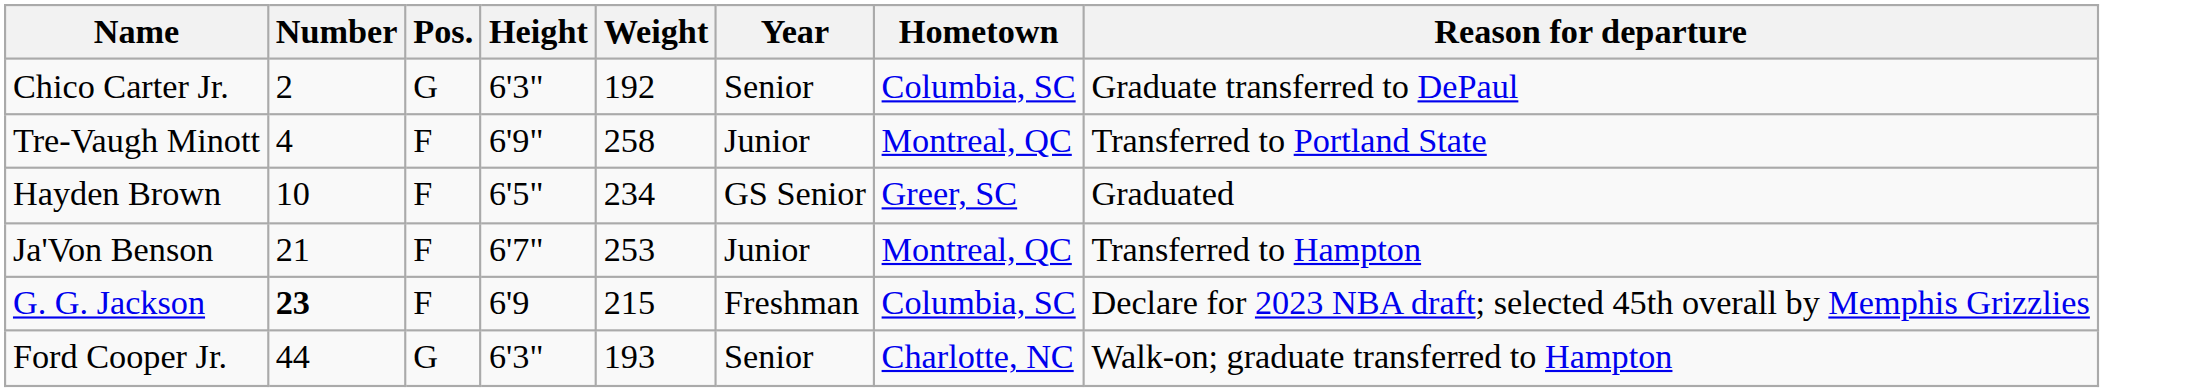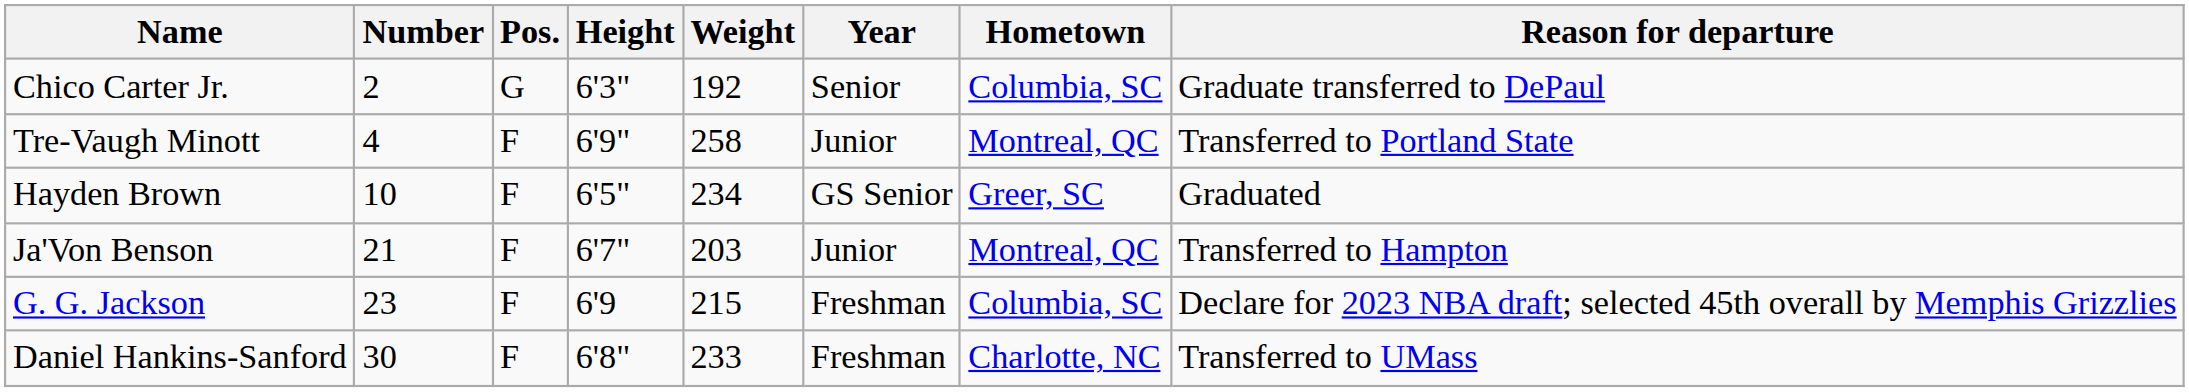Ja'Von Benson | Weight: 253 -> 203
G. G. Jackson | Number: bold -> normal
+ row: Daniel Hankins-Sanford | 30 | F | 6'8" | 233 | Freshman | Charlotte, NC | Transferred to UMass
- row: Ford Cooper Jr. | 44 | G | 6'3" | 193 | Senior | Charlotte, NC | Walk-on; graduate transferred to Hampton
